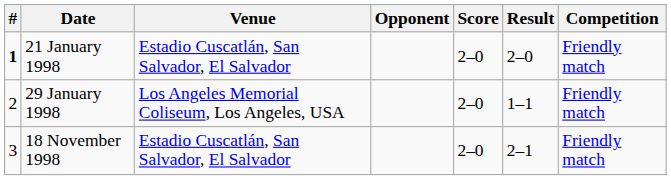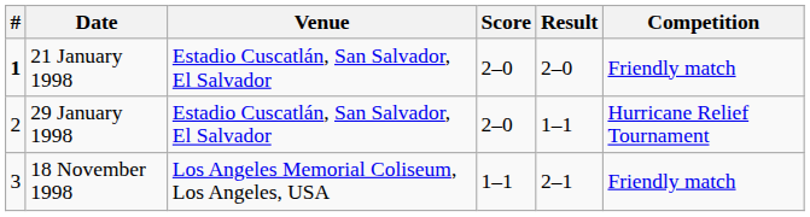- column: Opponent
29 January 1998 | Venue: Los Angeles Memorial Coliseum, Los Angeles, USA -> Estadio Cuscatlán, San Salvador, El Salvador
29 January 1998 | Competition: Friendly match -> Hurricane Relief Tournament
18 November 1998 | Venue: Estadio Cuscatlán, San Salvador, El Salvador -> Los Angeles Memorial Coliseum, Los Angeles, USA
18 November 1998 | Score: 2–0 -> 1–1
